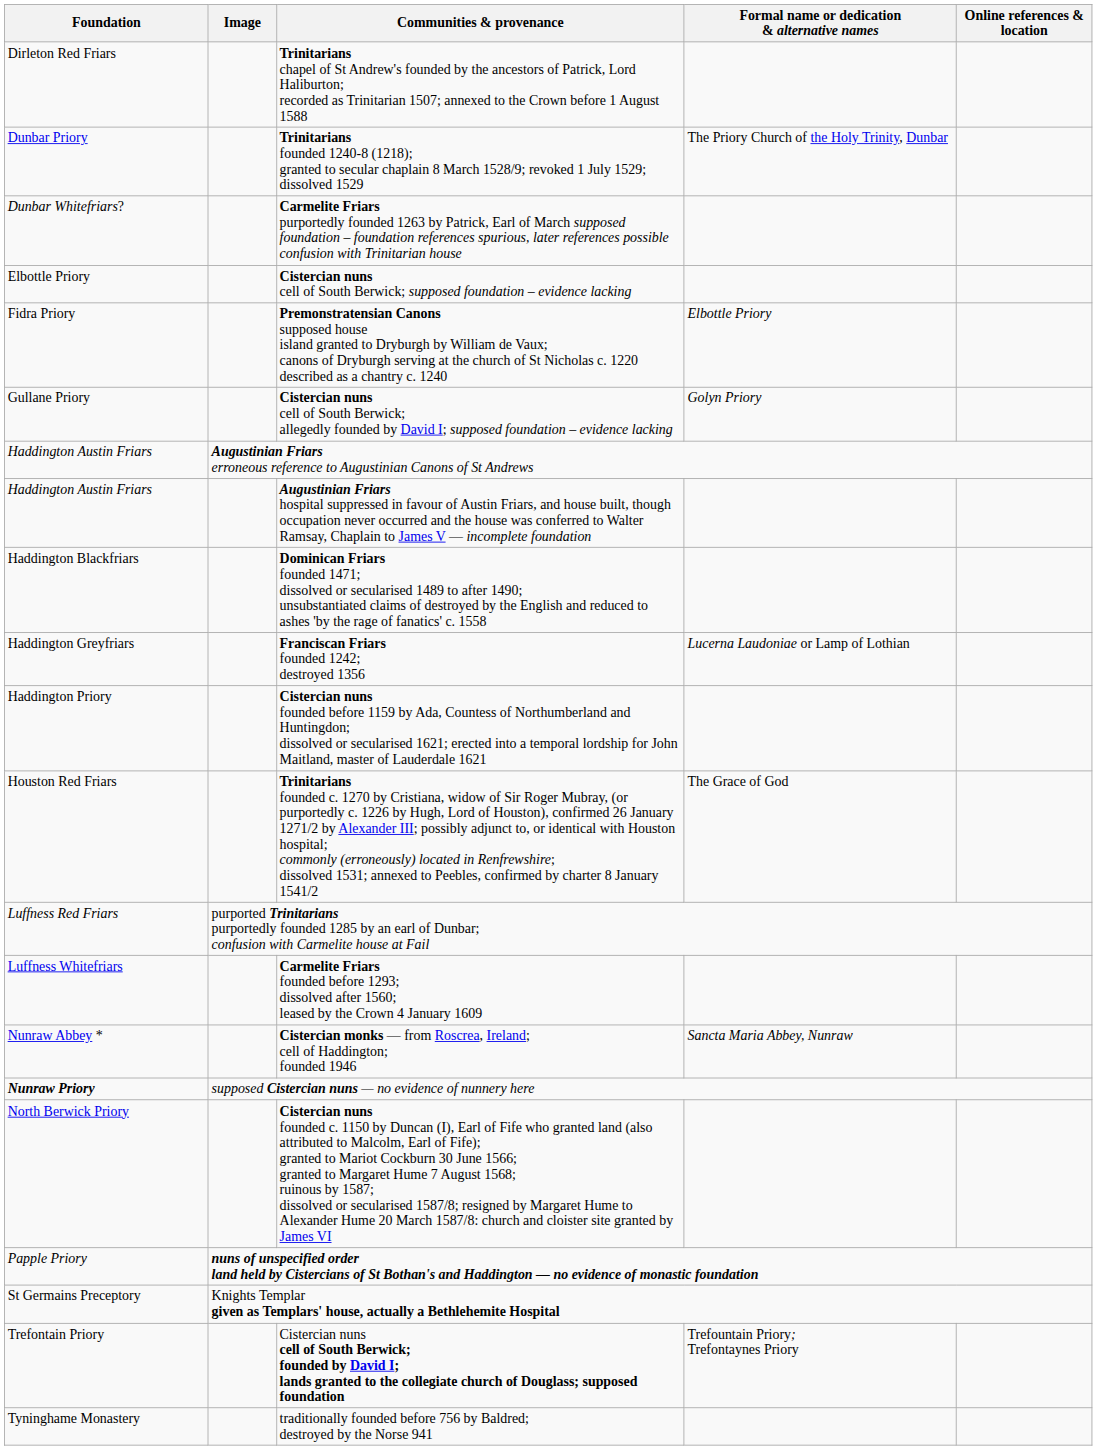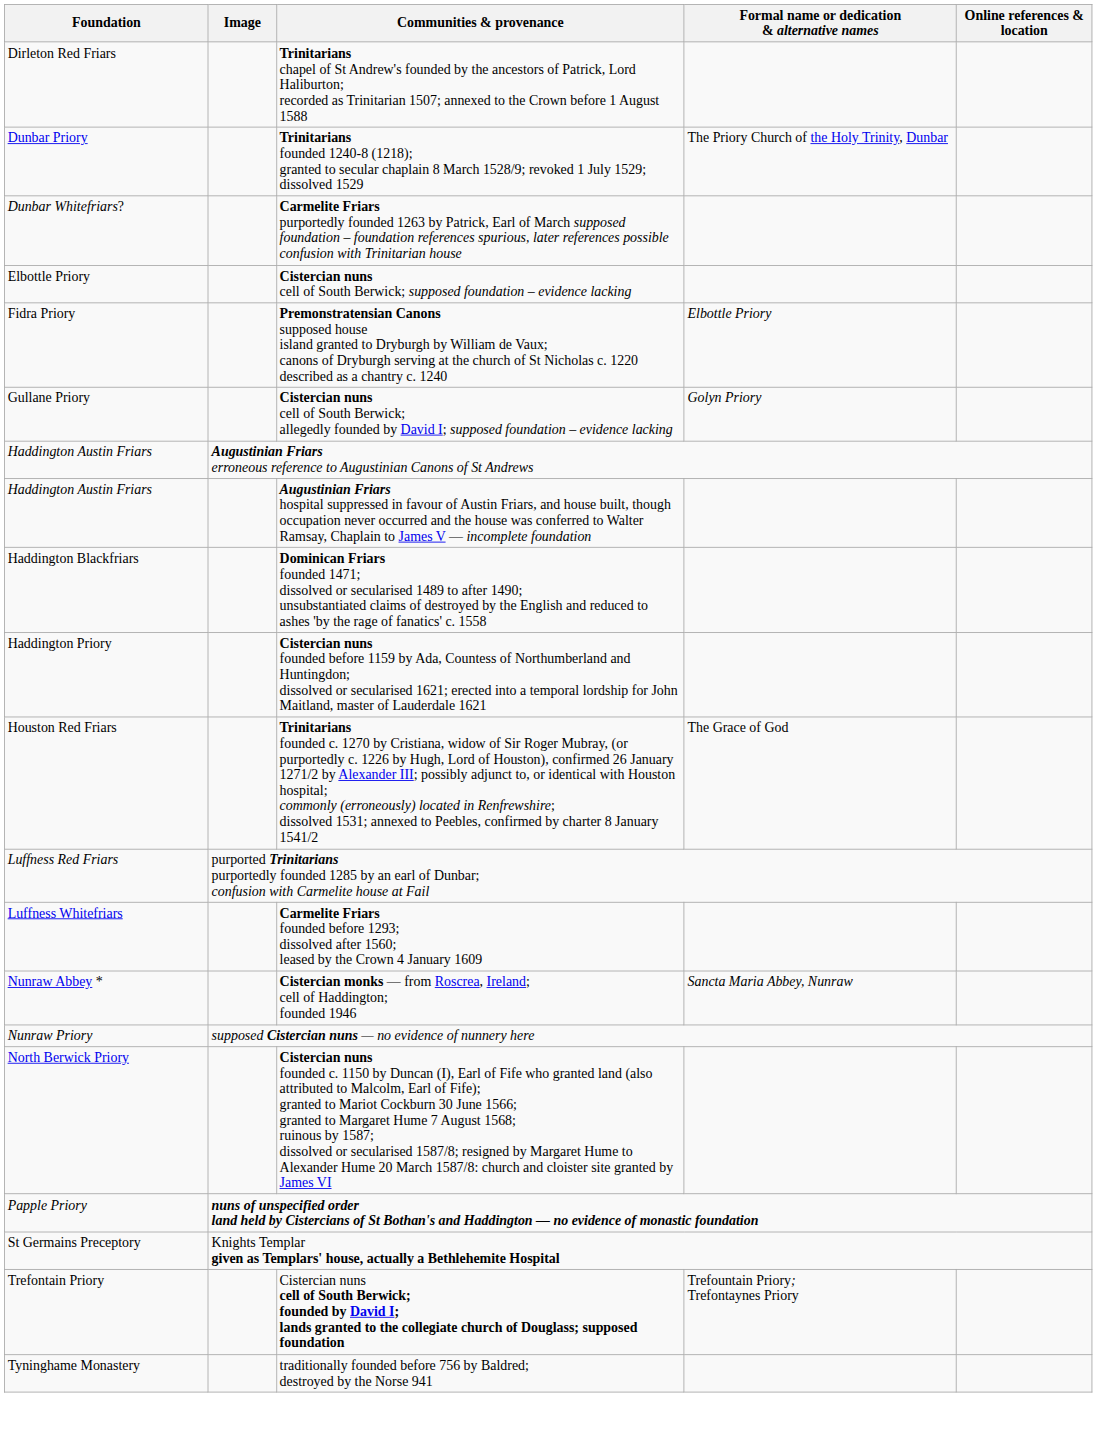- row: Haddington Greyfriars | Franciscan Friars founded 1242; destroyed 1356 | Lucerna Laudoniae or Lamp of Lothian
supposed Cistercian nuns — no evidence of nunnery here | Foundation: bold -> normal
